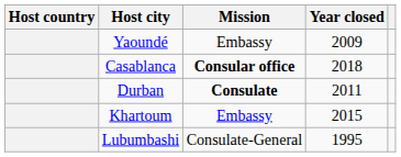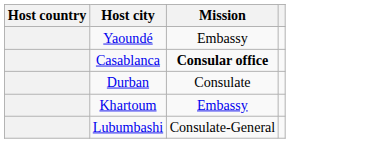- column: Year closed | 2009 | 2018 | 2011 | 2015 | 1995
Durban | Mission: bold -> normal
